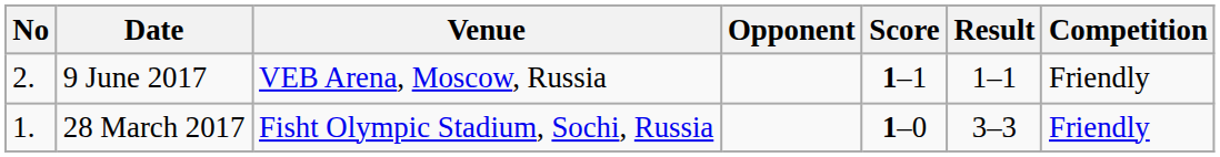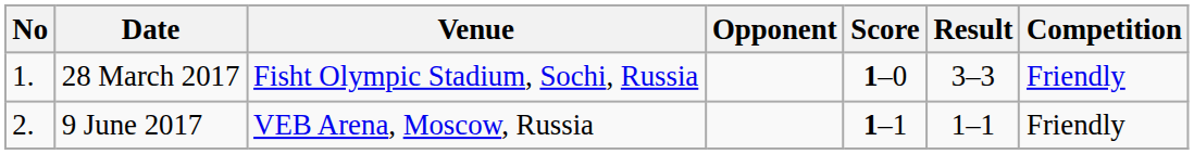rows swapped: 28 March 2017 <-> 9 June 2017
